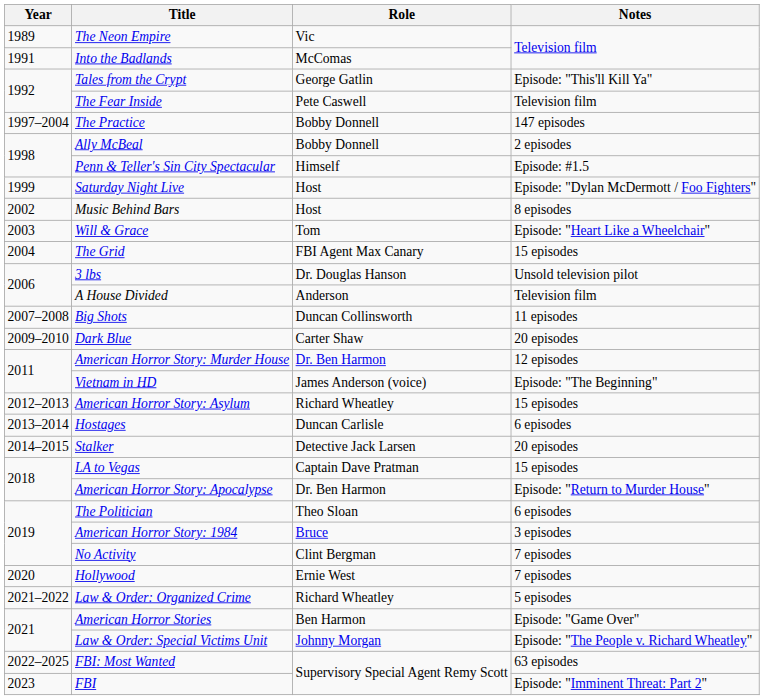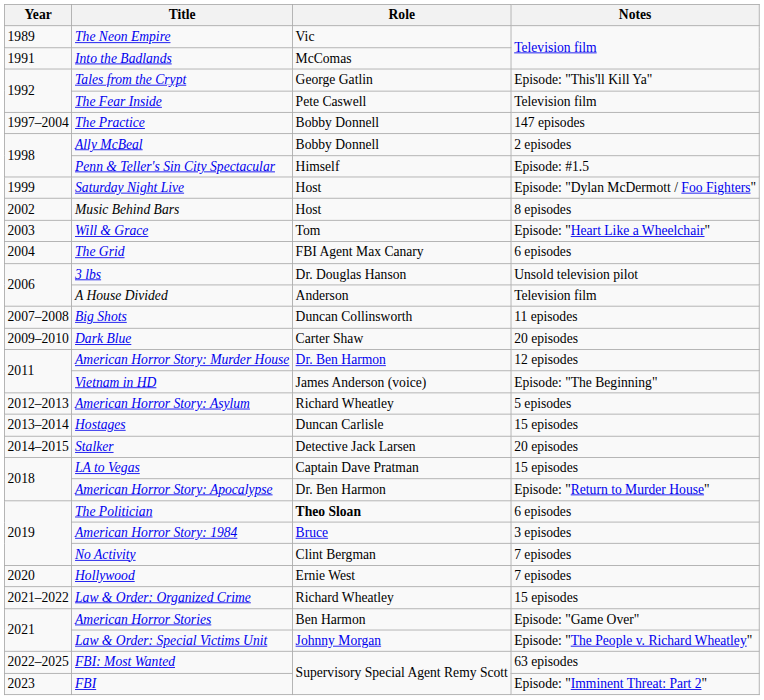The Grid | Notes: 15 episodes -> 6 episodes
American Horror Story: Asylum | Notes: 15 episodes -> 5 episodes
Hostages | Notes: 6 episodes -> 15 episodes
The Politician | Role: normal -> bold
Law & Order: Organized Crime | Notes: 5 episodes -> 15 episodes
